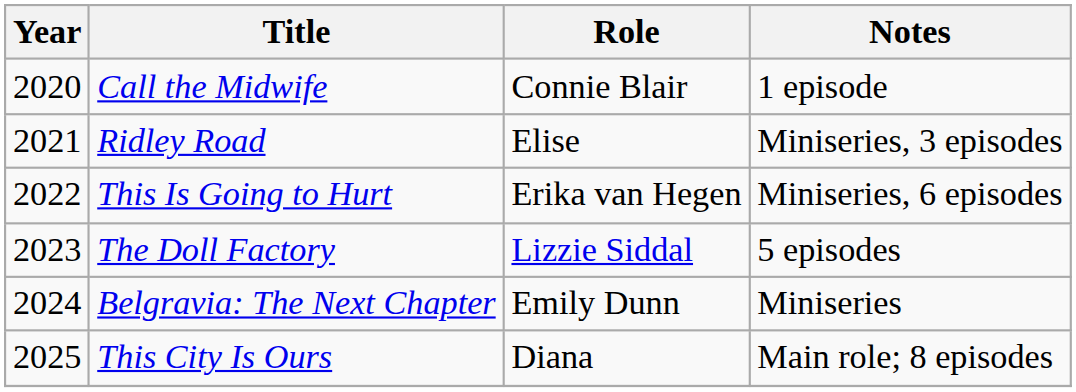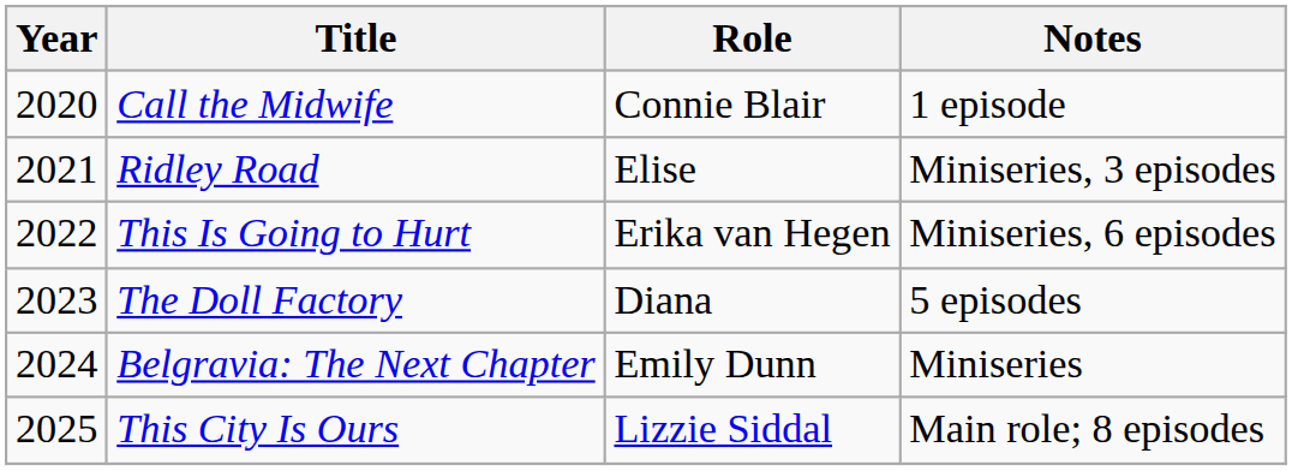The Doll Factory | Role: Lizzie Siddal -> Diana
This City Is Ours | Role: Diana -> Lizzie Siddal
